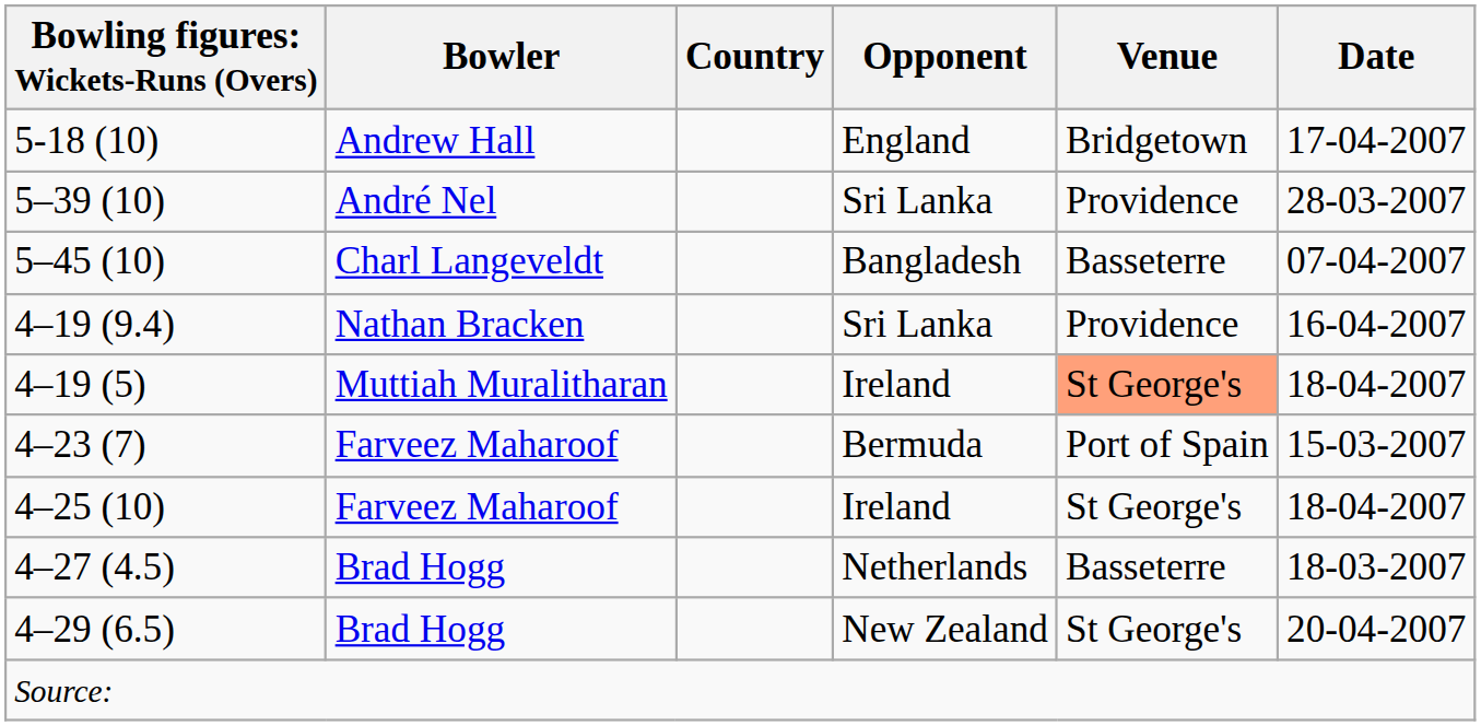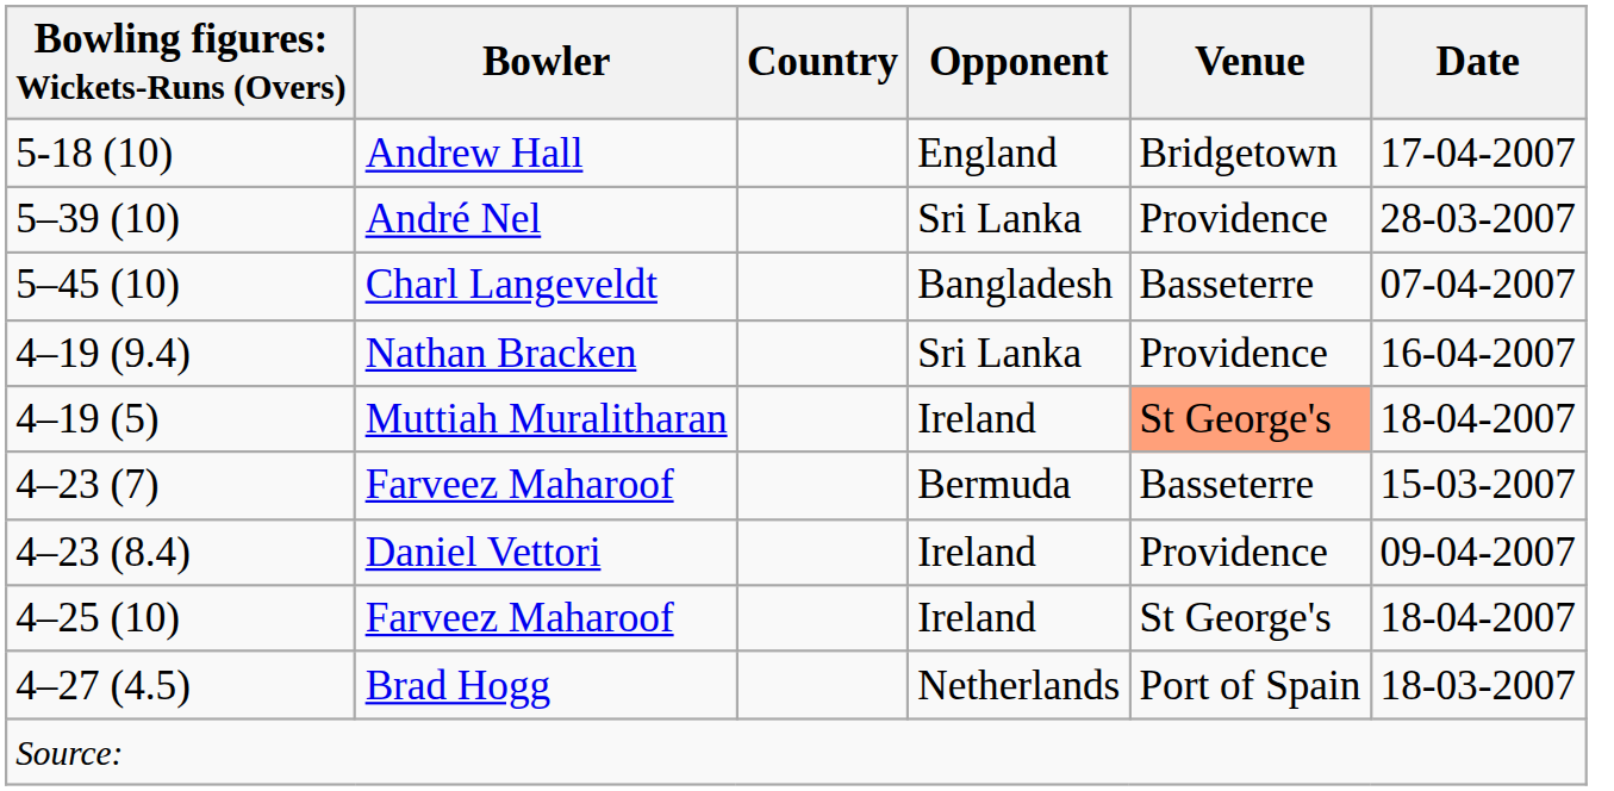4–23 (7) | Venue: Port of Spain -> Basseterre
+ row: 4–23 (8.4) | Daniel Vettori | Ireland | Providence | 09-04-2007
4–27 (4.5) | Venue: Basseterre -> Port of Spain
- row: 4–29 (6.5) | Brad Hogg | New Zealand | St George's | 20-04-2007
